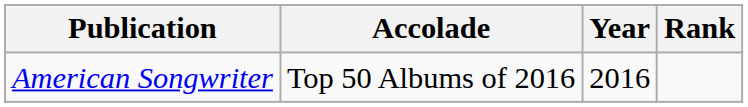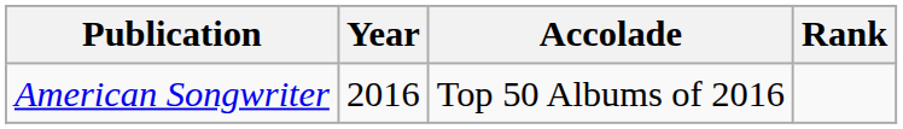columns swapped: Accolade <-> Year
